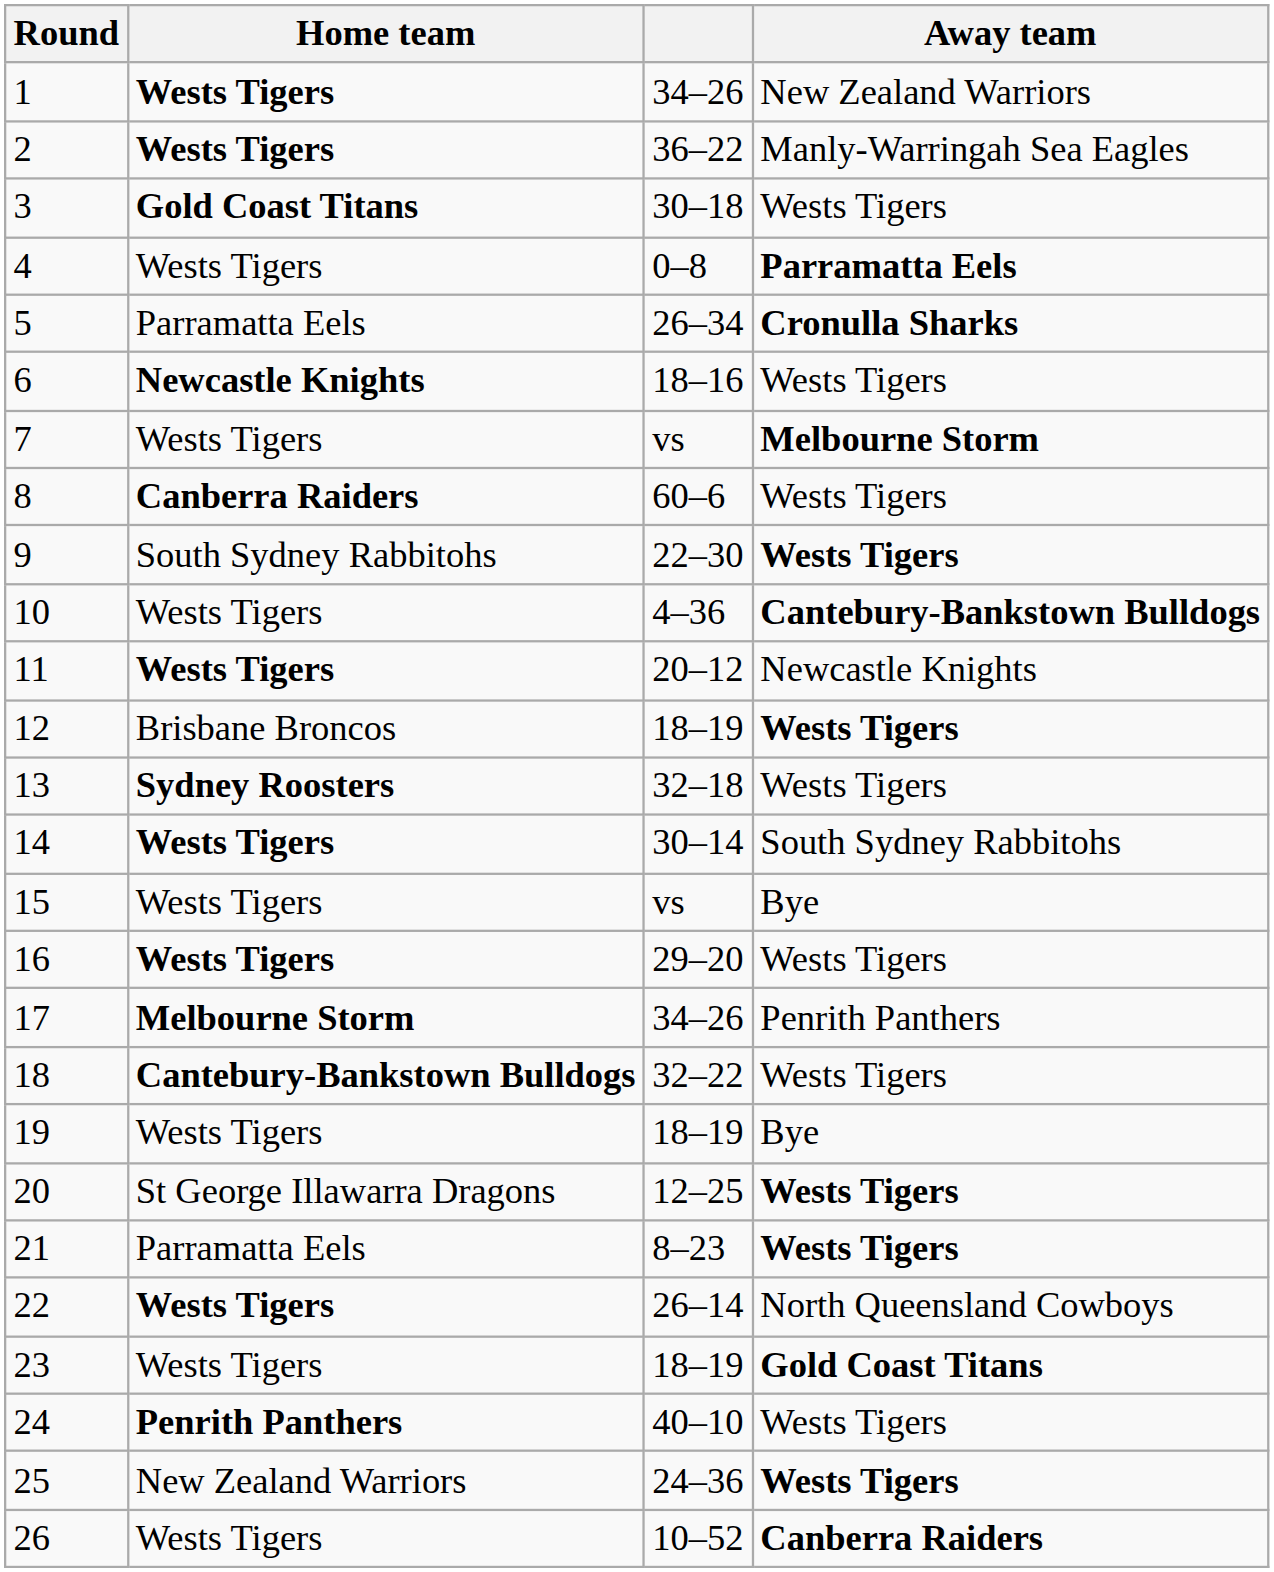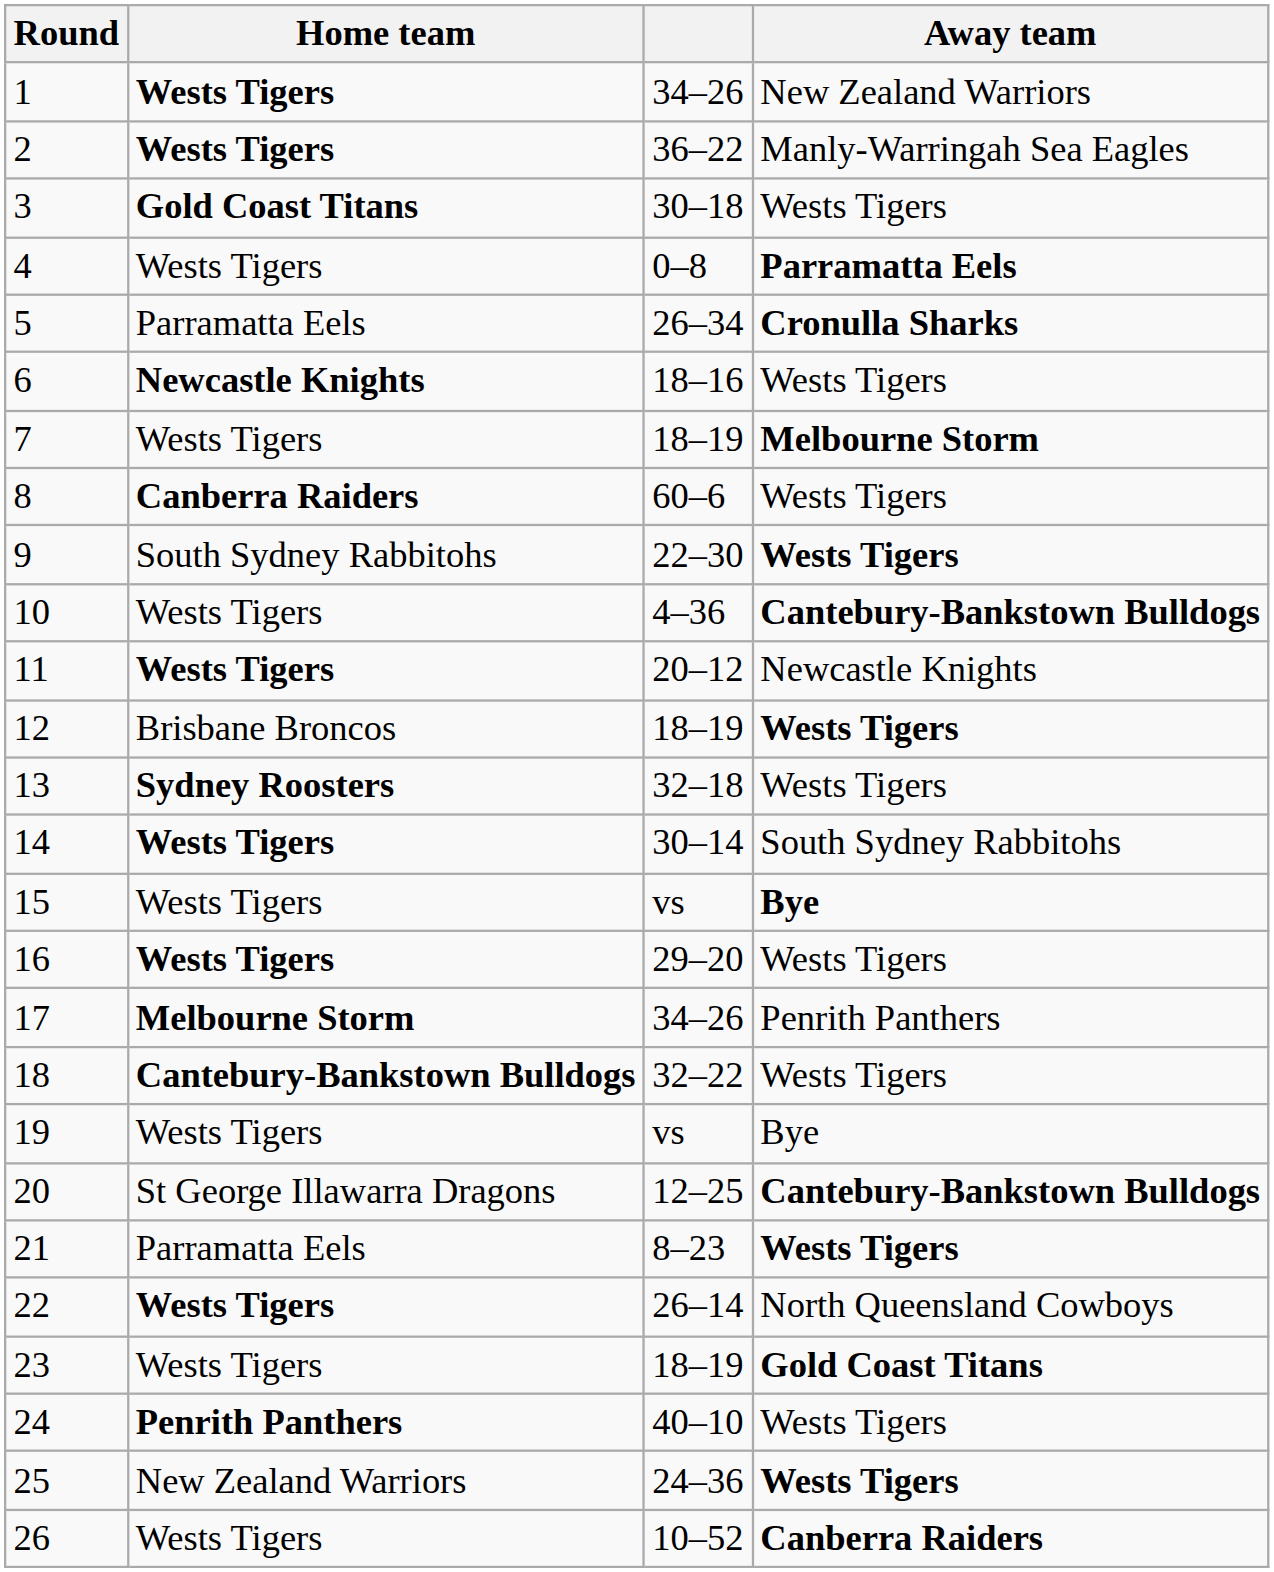7 | column 3: vs -> 18–19
15 | Away team: normal -> bold
19 | column 3: 18–19 -> vs
20 | Away team: Wests Tigers -> Cantebury-Bankstown Bulldogs
